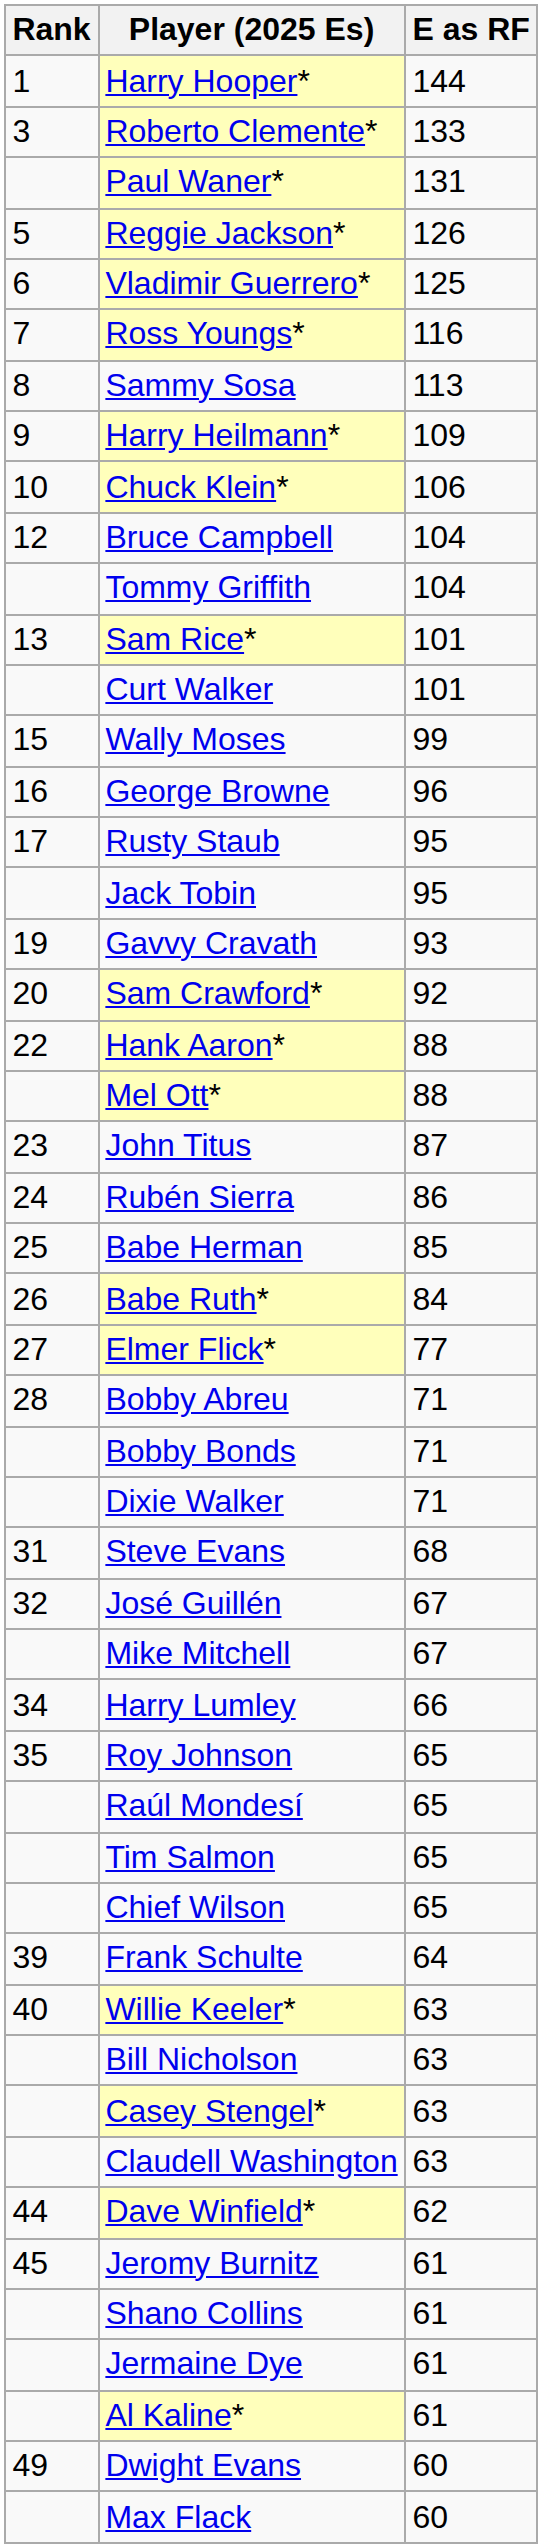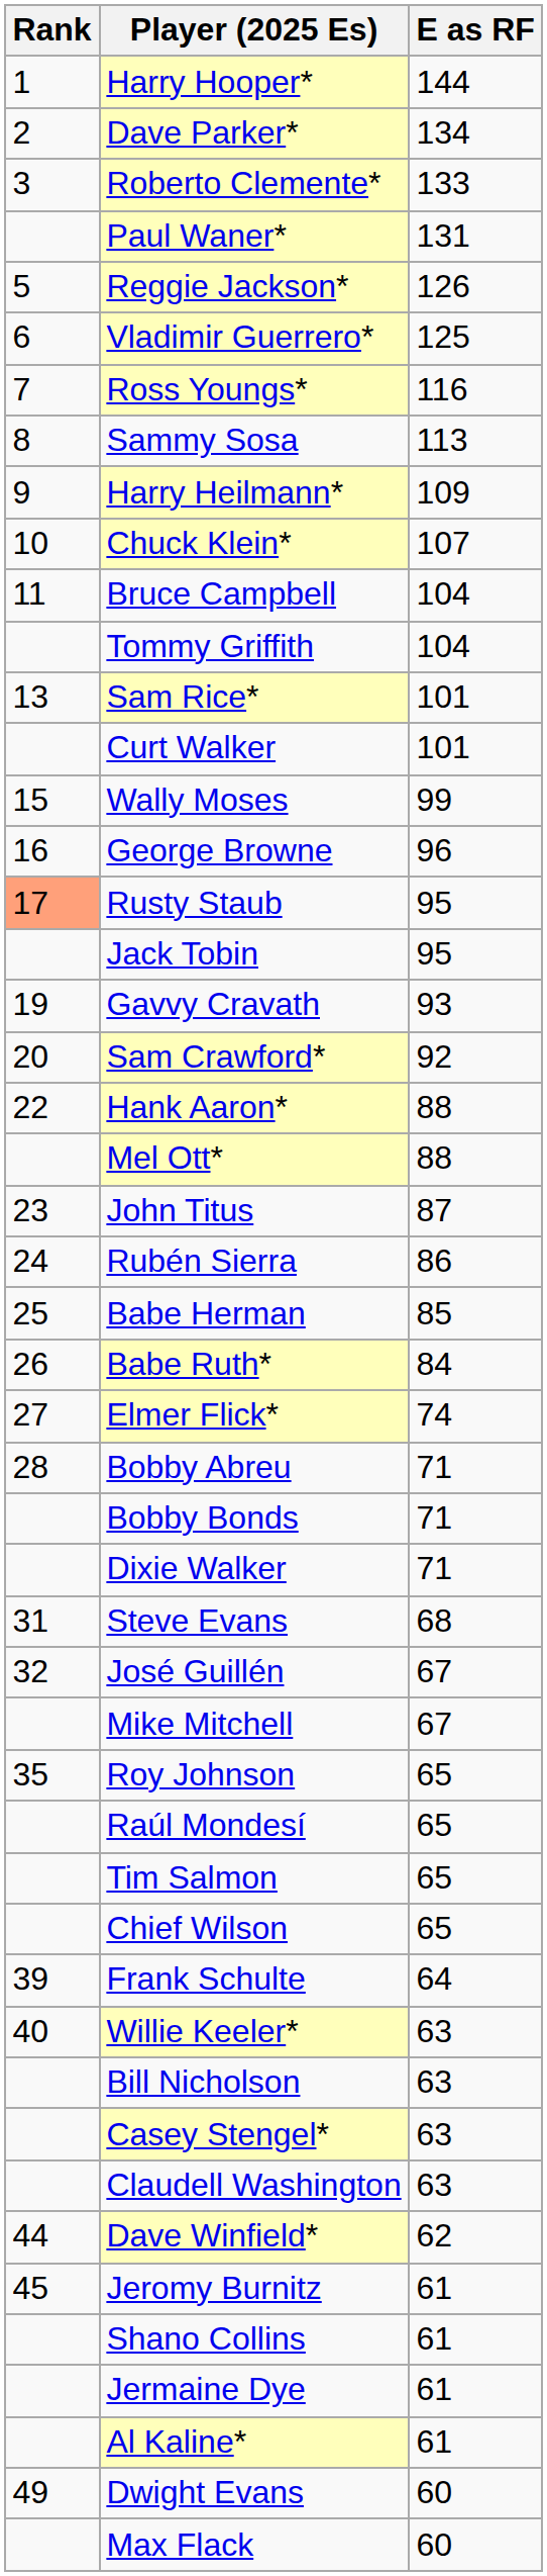+ row: 2 | Dave Parker* | 134
Chuck Klein* | E as RF: 106 -> 107
Bruce Campbell | Rank: 12 -> 11
Rusty Staub | Rank: no background -> lightsalmon background
Elmer Flick* | E as RF: 77 -> 74
- row: 34 | Harry Lumley | 66
